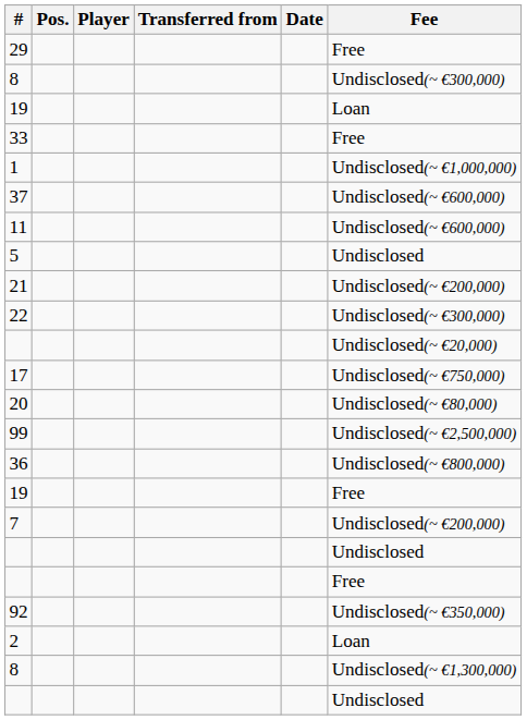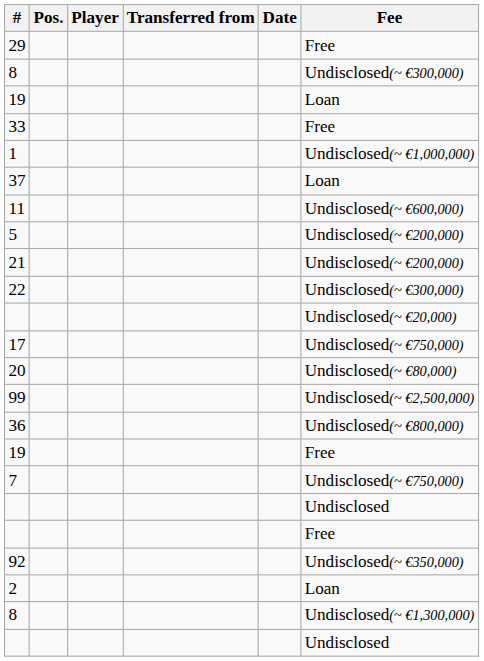37 | Fee: Undisclosed(~ €600,000) -> Loan
5 | Fee: Undisclosed -> Undisclosed(~ €200,000)
7 | Fee: Undisclosed(~ €200,000) -> Undisclosed(~ €750,000)
